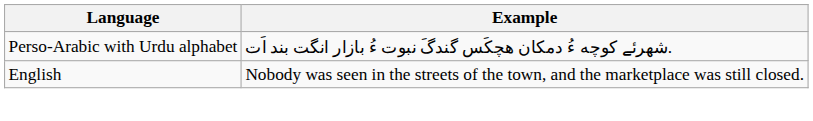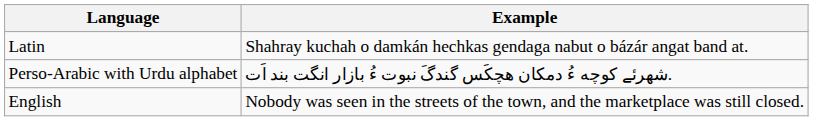+ row: Latin | Shahray kuchah o damkán hechkas gendaga nabut o bázár angat band at.
